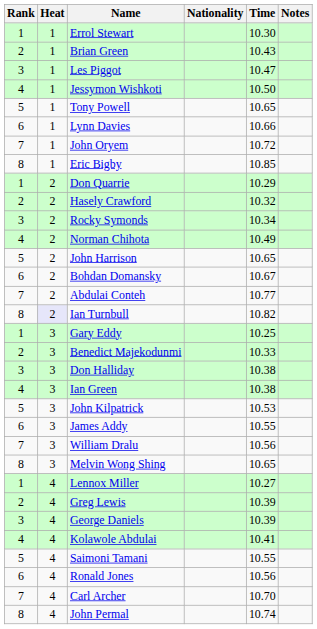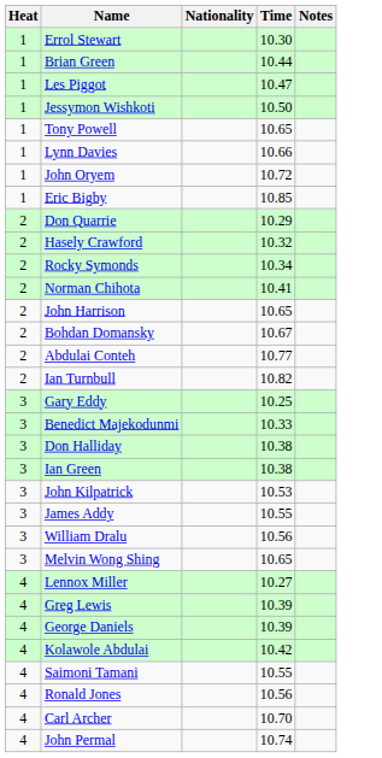- column: Rank | 1 | 2 | 3 | 4 | 5 | 6 | 7 | 8 | 1 | 2 | 3 | 4 | 5 | 6 | 7 | 8 | 1 | 2 | 3 | 4 | 5 | 6 | 7 | 8 | 1 | 2 | 3 | 4 | 5 | 6 | 7 | 8
Brian Green | Time: 10.43 -> 10.44
Norman Chihota | Time: 10.49 -> 10.41
Ian Turnbull | Heat: lavender background -> no background
Kolawole Abdulai | Time: 10.41 -> 10.42
